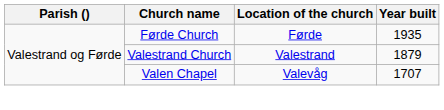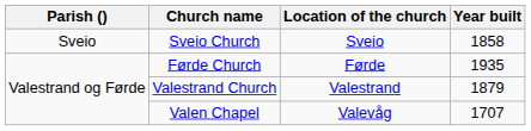+ row: Sveio | Sveio Church | Sveio | 1858
